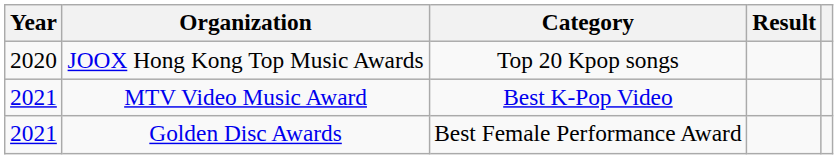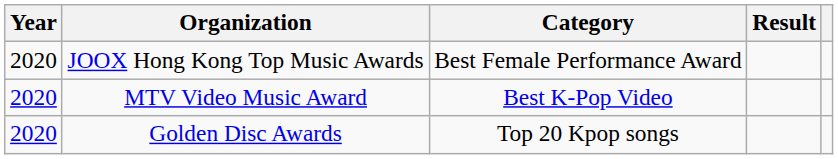JOOX Hong Kong Top Music Awards | Category: Top 20 Kpop songs -> Best Female Performance Award
MTV Video Music Award | Year: 2021 -> 2020
Golden Disc Awards | Year: 2021 -> 2020
Golden Disc Awards | Category: Best Female Performance Award -> Top 20 Kpop songs
